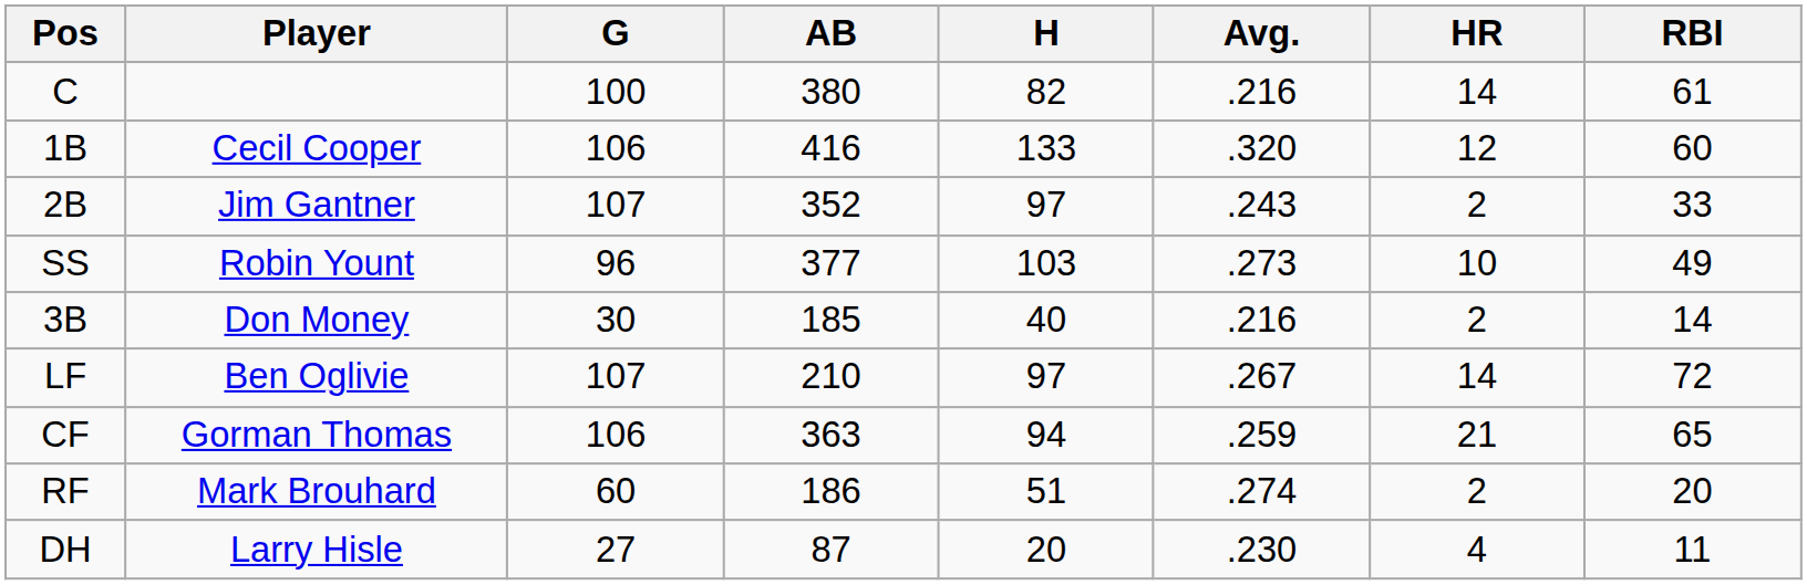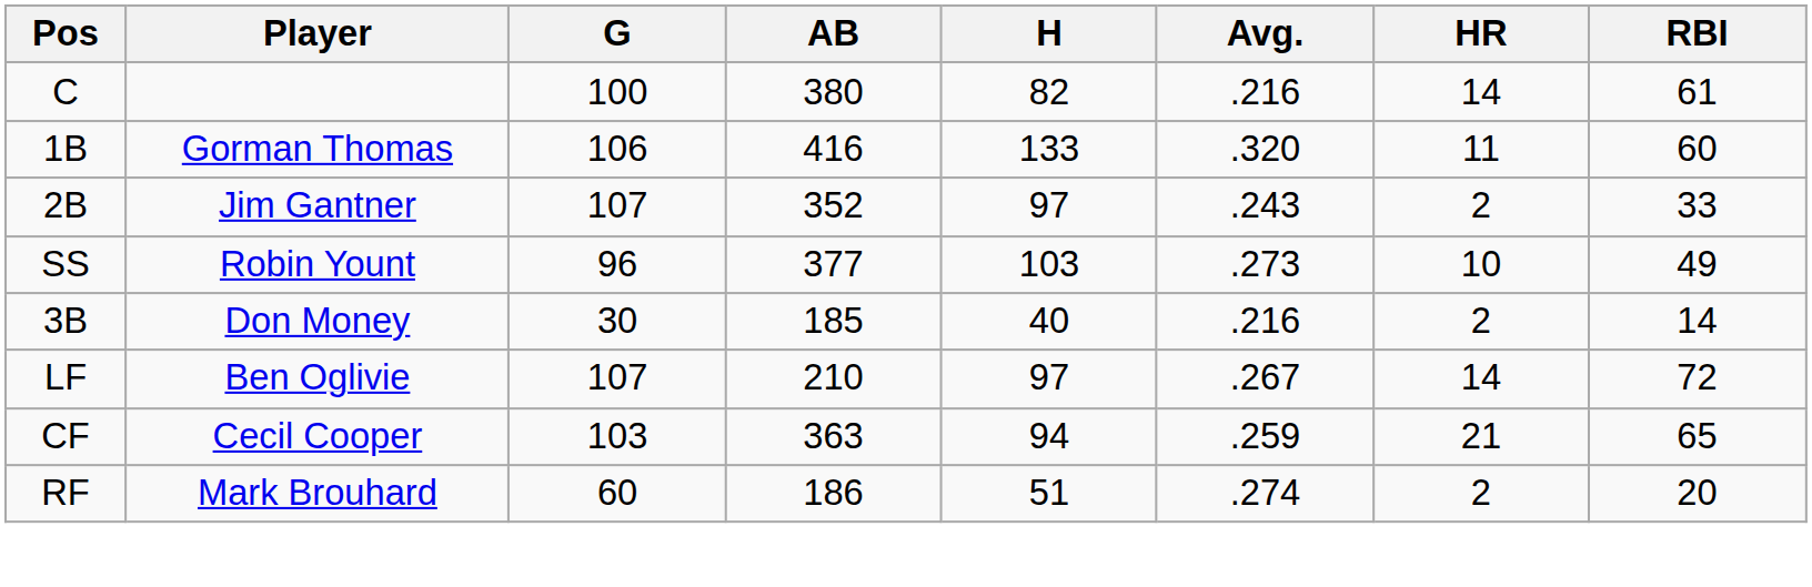1B | Player: Cecil Cooper -> Gorman Thomas
1B | HR: 12 -> 11
CF | Player: Gorman Thomas -> Cecil Cooper
CF | G: 106 -> 103
- row: DH | Larry Hisle | 27 | 87 | 20 | .230 | 4 | 11
